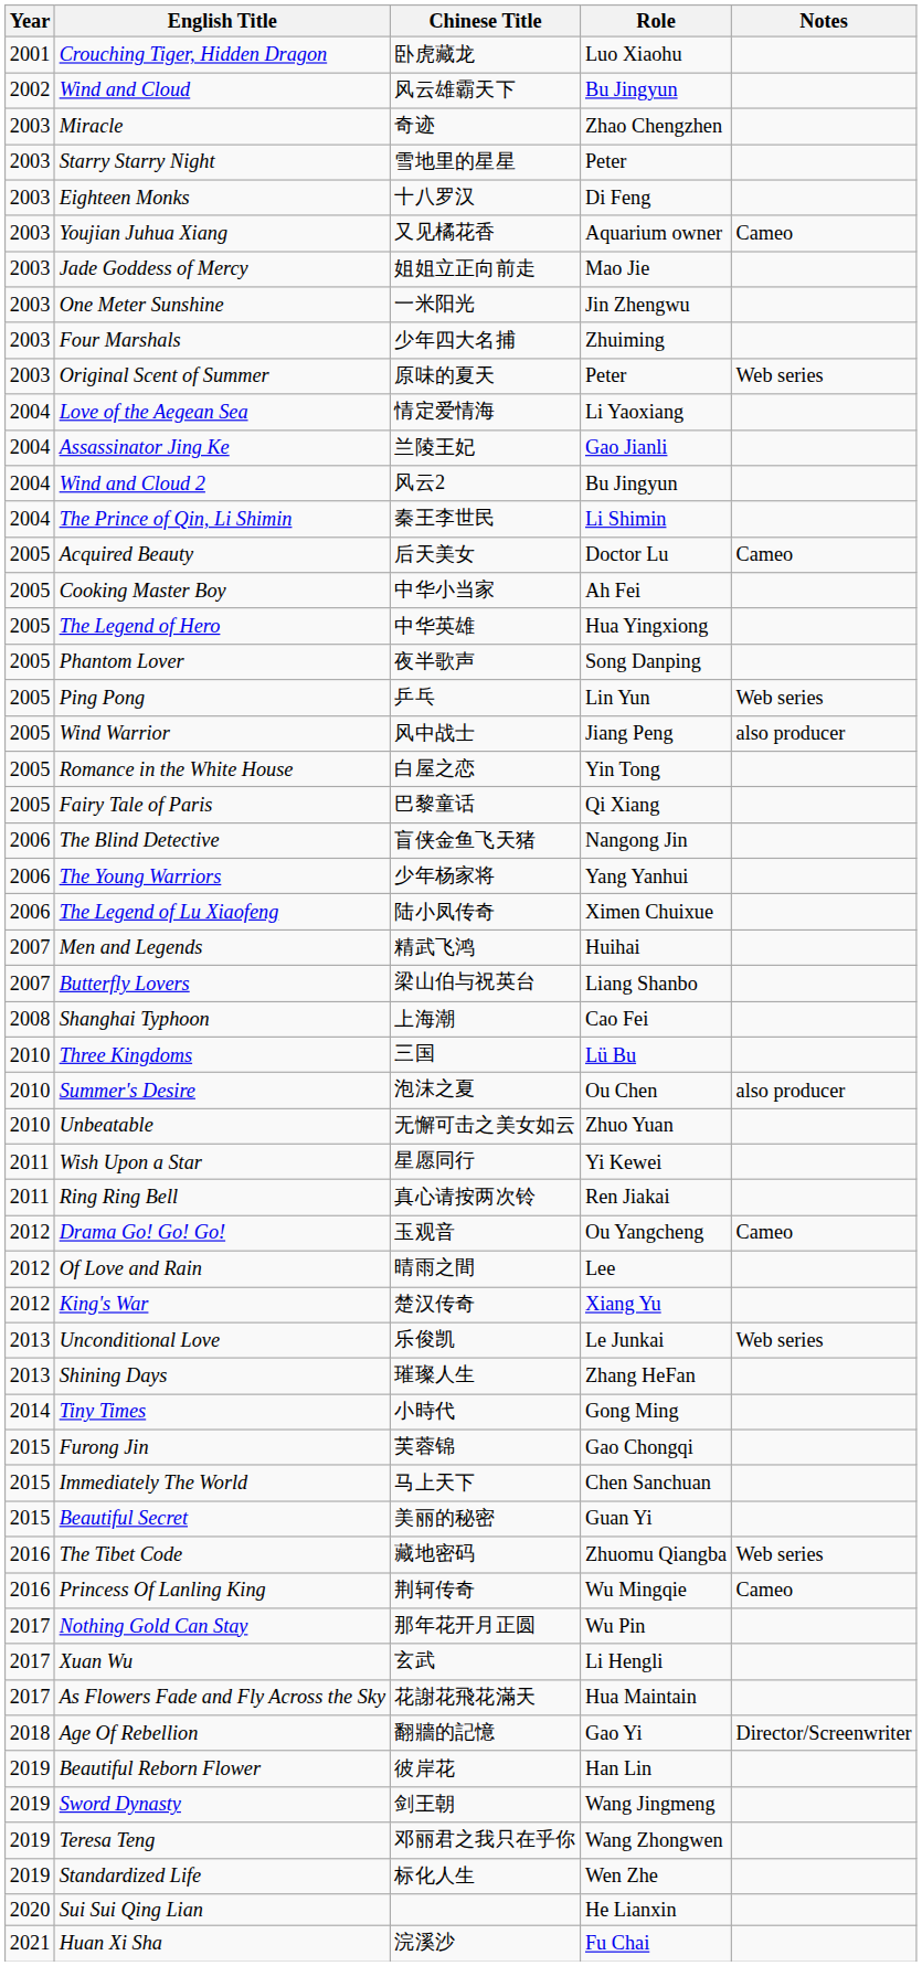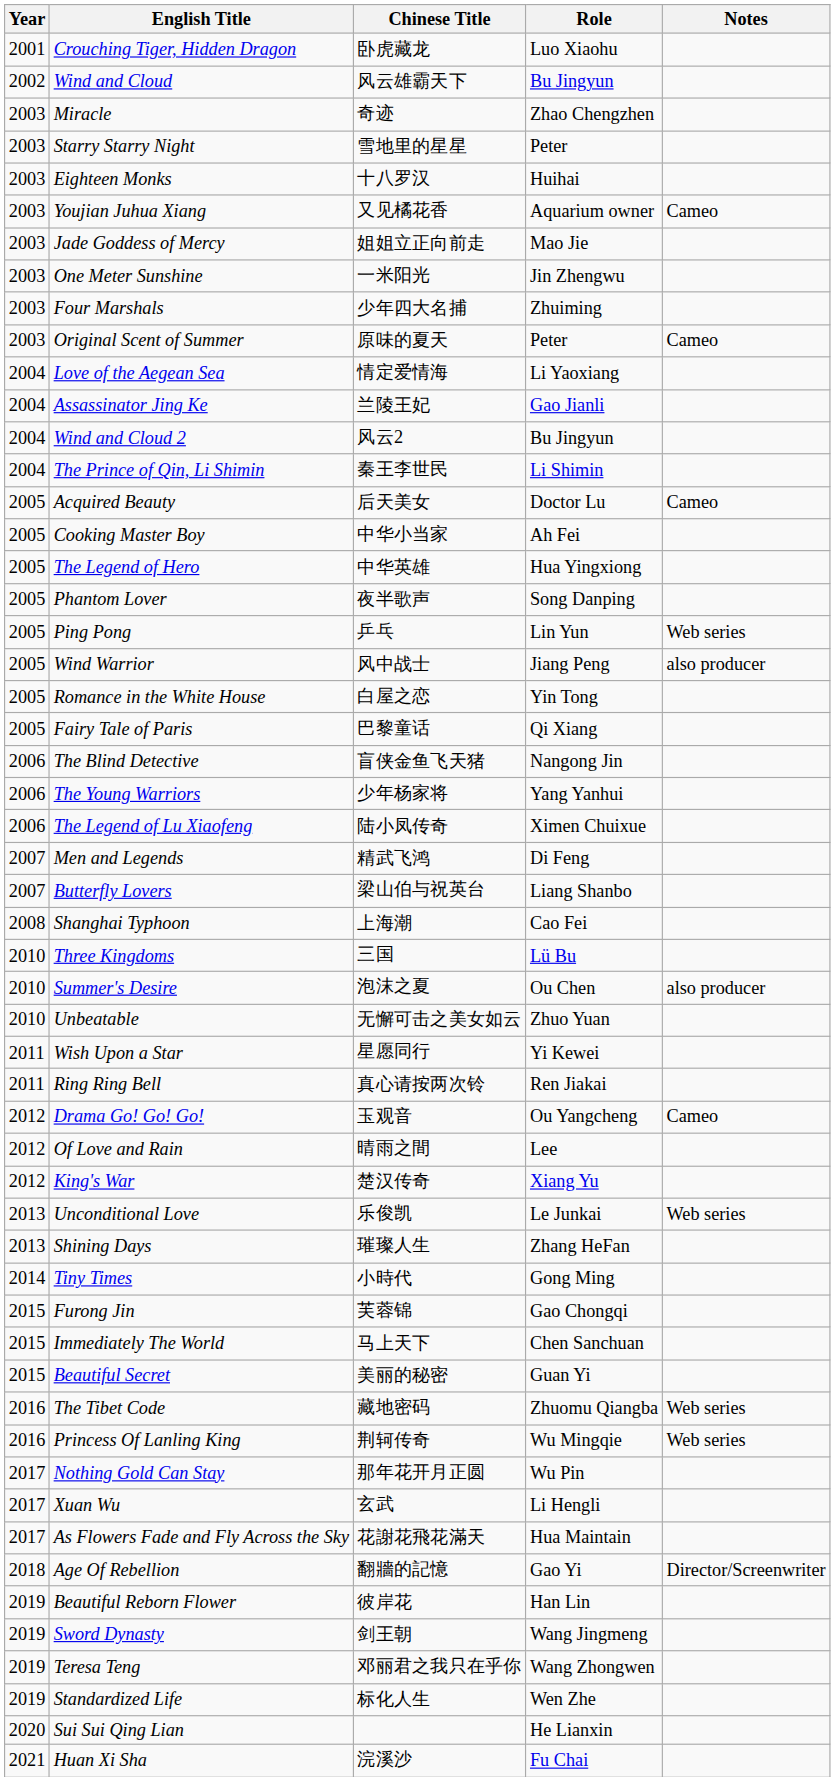Eighteen Monks | Role: Di Feng -> Huihai
Original Scent of Summer | Notes: Web series -> Cameo
Men and Legends | Role: Huihai -> Di Feng
Princess Of Lanling King | Notes: Cameo -> Web series
